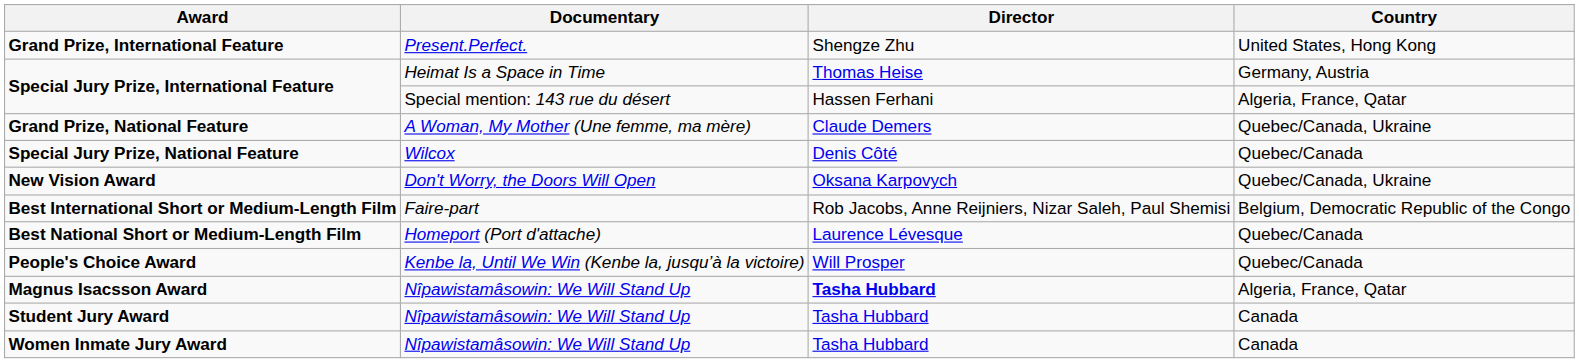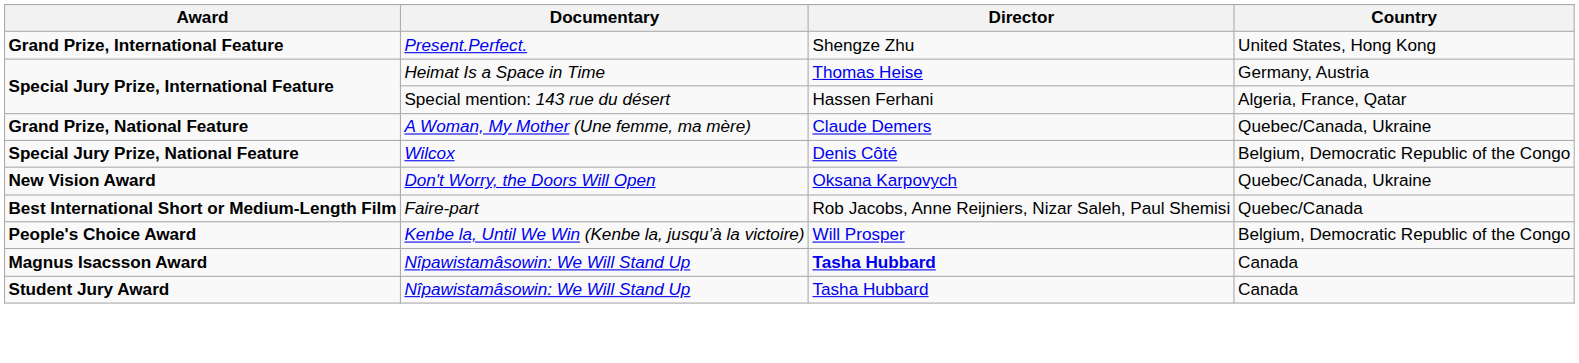Special Jury Prize, National Feature | Country: Quebec/Canada -> Belgium, Democratic Republic of the Congo
Best International Short or Medium-Length Film | Country: Belgium, Democratic Republic of the Congo -> Quebec/Canada
- row: Best National Short or Medium-Length Film | Homeport (Port d'attache) | Laurence Lévesque | Quebec/Canada
People's Choice Award | Country: Quebec/Canada -> Belgium, Democratic Republic of the Congo
Magnus Isacsson Award | Country: Algeria, France, Qatar -> Canada
- row: Women Inmate Jury Award | Nîpawistamâsowin: We Will Stand Up | Tasha Hubbard | Canada
